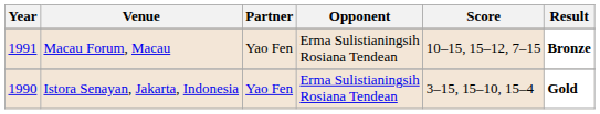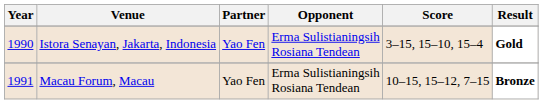rows swapped: Istora Senayan, Jakarta, Indonesia <-> Macau Forum, Macau
